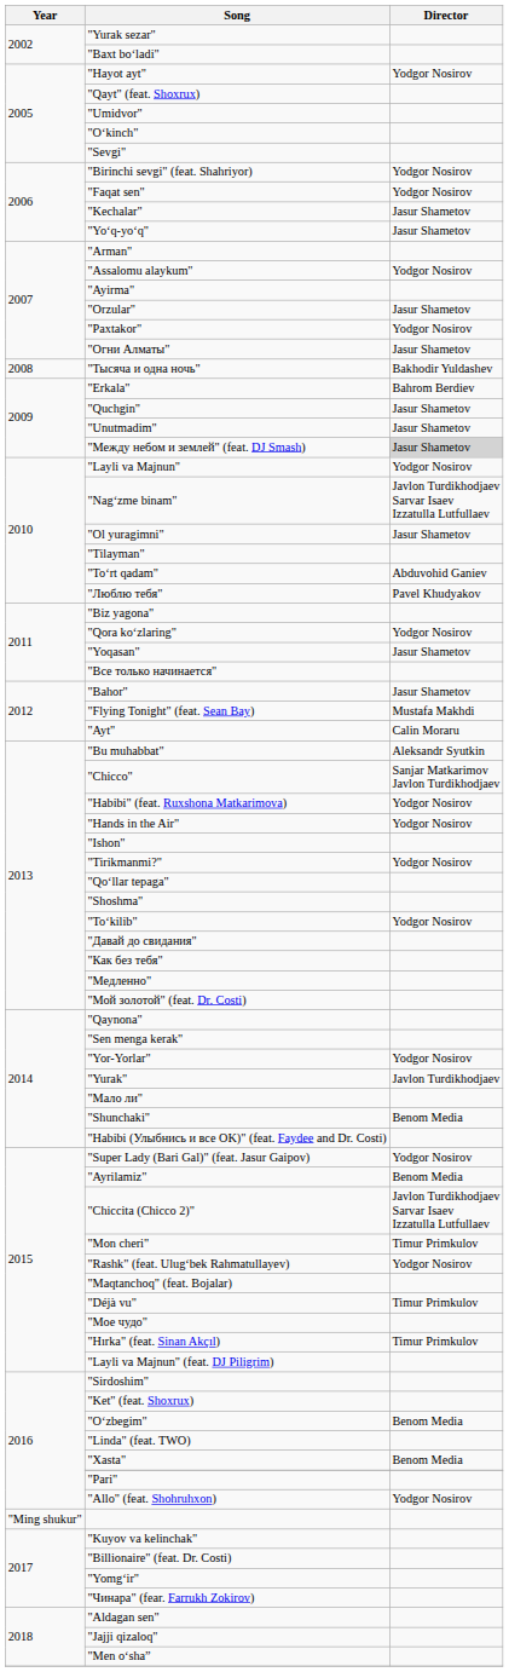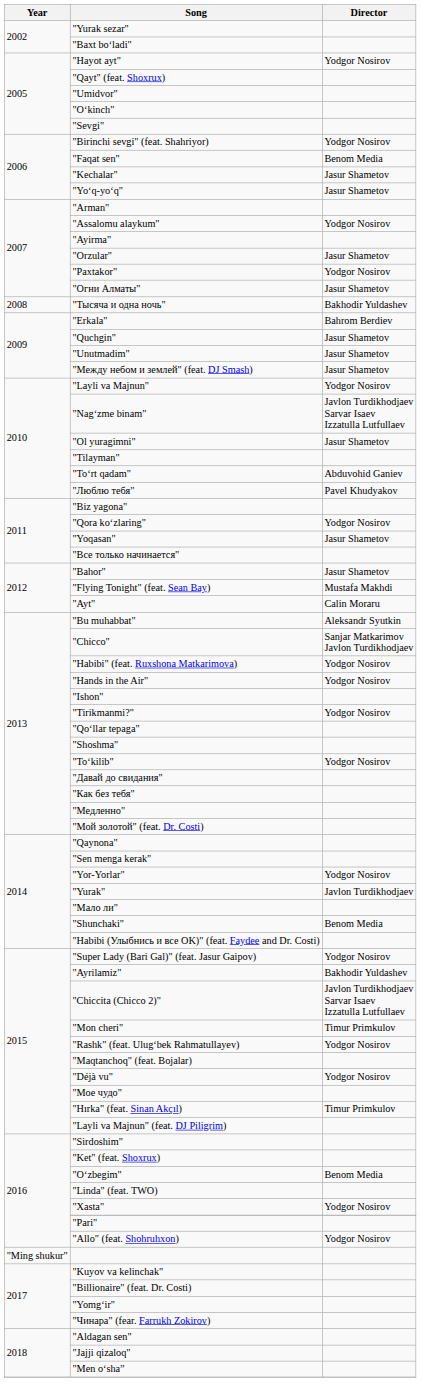"Faqat sen" | Director: Yodgor Nosirov -> Benom Media
"Между небом и землей" (feat. DJ Smash) | Director: lightgrey background -> no background
"Ayrilamiz" | Director: Benom Media -> Bakhodir Yuldashev
"Déjà vu" | Director: Timur Primkulov -> Yodgor Nosirov
"Xasta" | Director: Benom Media -> Yodgor Nosirov
